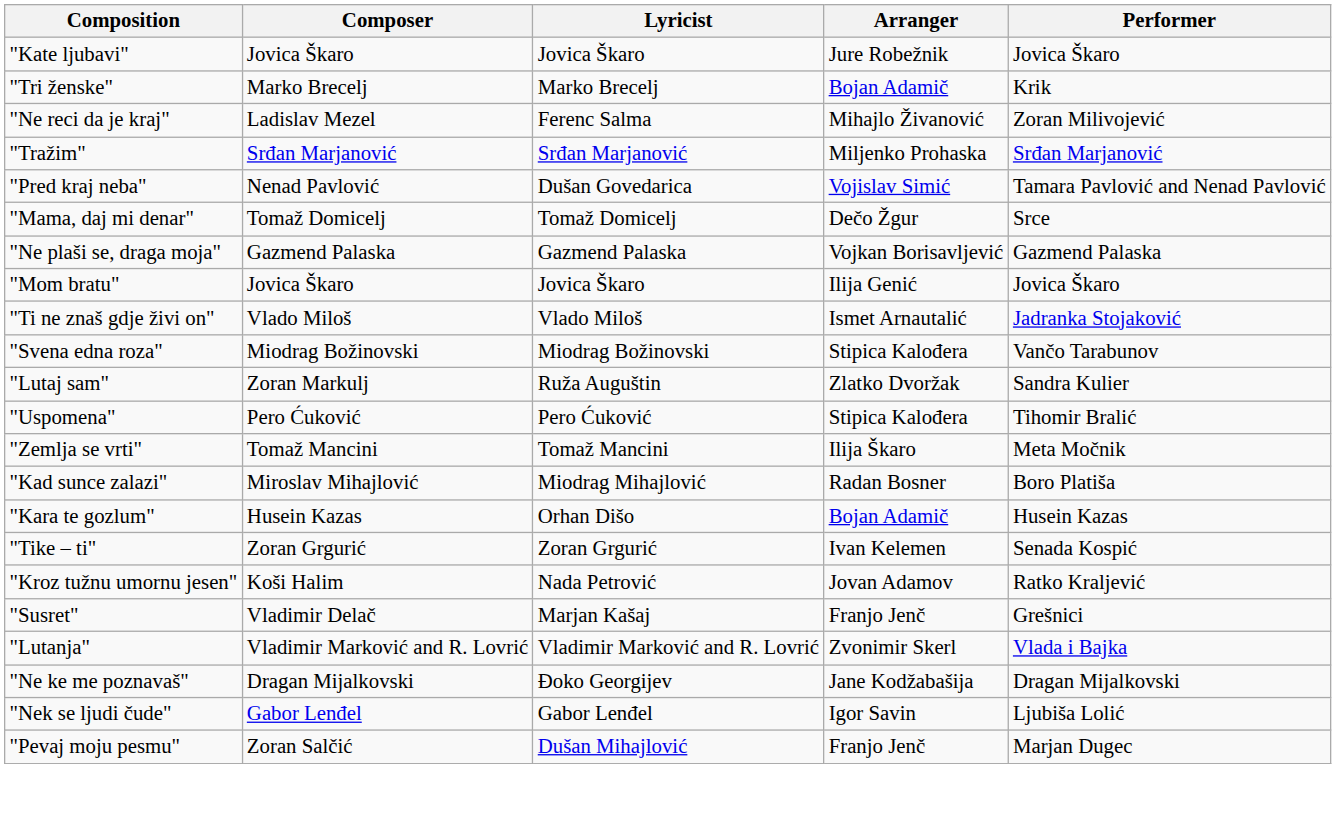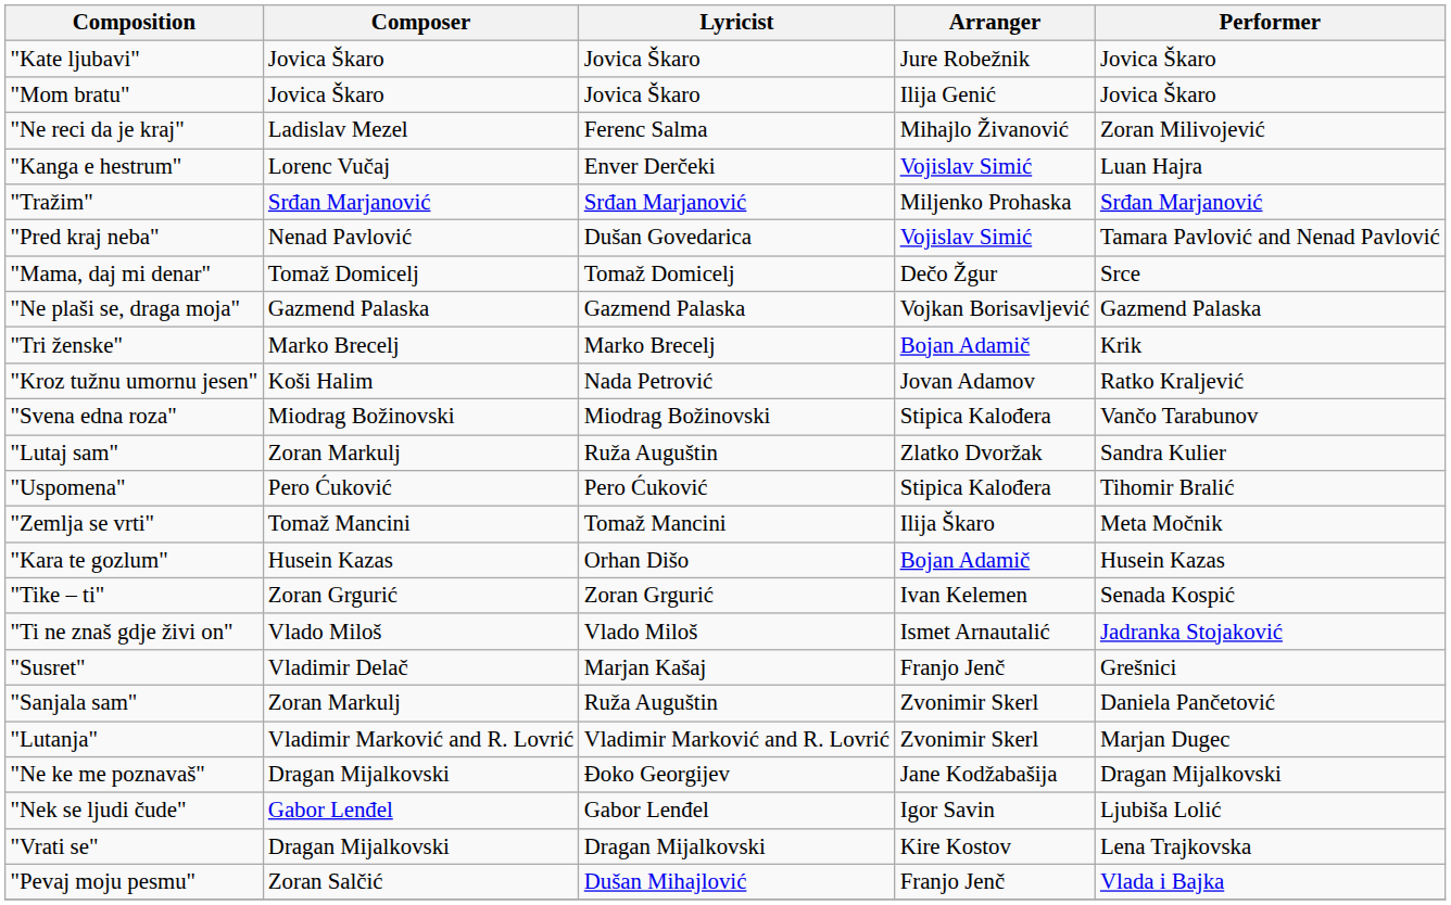rows swapped: "Tri ženske" <-> "Mom bratu"
+ row: "Kanga e hestrum" | Lorenc Vučaj | Enver Derčeki | Vojislav Simić | Luan Hajra
rows swapped: "Ti ne znaš gdje živi on" <-> "Kroz tužnu umornu jesen"
- row: "Kad sunce zalazi" | Miroslav Mihajlović | Miodrag Mihajlović | Radan Bosner | Boro Platiša
+ row: "Sanjala sam" | Zoran Markulj | Ruža Auguštin | Zvonimir Skerl | Daniela Pančetović
"Lutanja" | Performer: Vlada i Bajka -> Marjan Dugec
+ row: "Vrati se" | Dragan Mijalkovski | Dragan Mijalkovski | Kire Kostov | Lena Trajkovska
"Pevaj moju pesmu" | Performer: Marjan Dugec -> Vlada i Bajka
